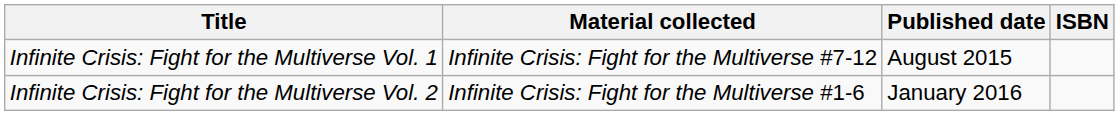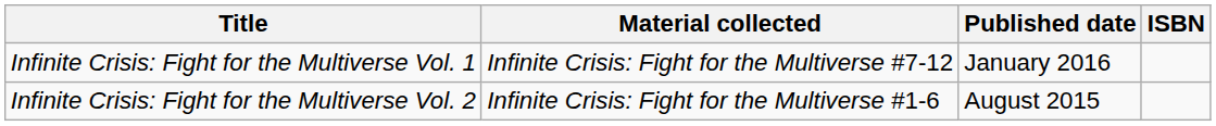Infinite Crisis: Fight for the Multiverse Vol. 1 | Published date: August 2015 -> January 2016
Infinite Crisis: Fight for the Multiverse Vol. 2 | Published date: January 2016 -> August 2015
